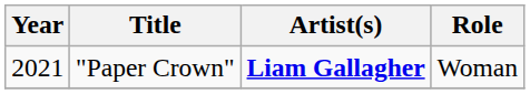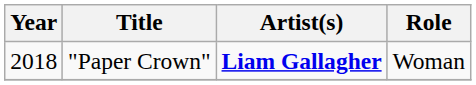"Paper Crown" | Year: 2021 -> 2018
